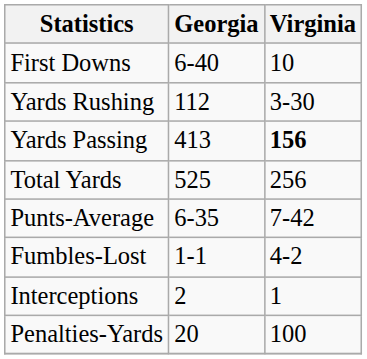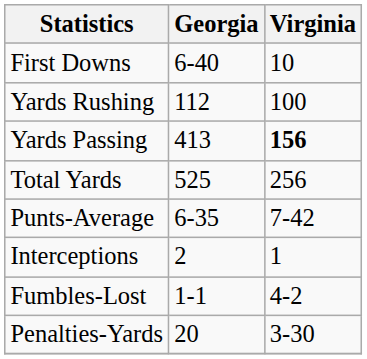Yards Rushing | Virginia: 3-30 -> 100
rows swapped: Fumbles-Lost <-> Interceptions
Penalties-Yards | Virginia: 100 -> 3-30
